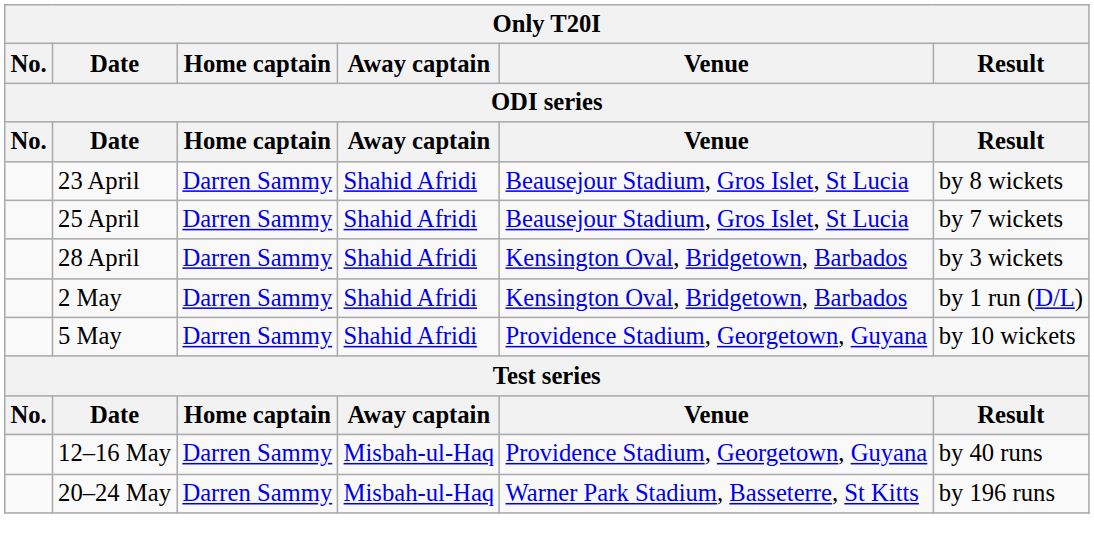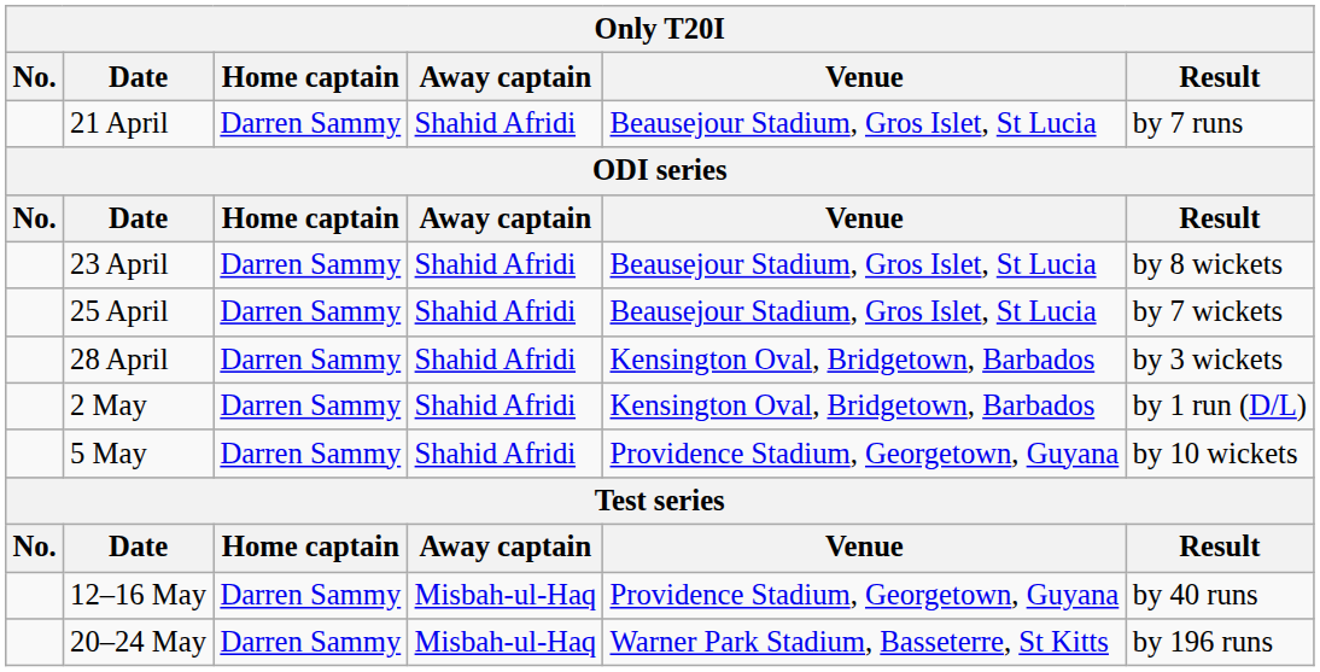+ row: 21 April | Darren Sammy | Shahid Afridi | Beausejour Stadium, Gros Islet, St Lucia | by 7 runs
